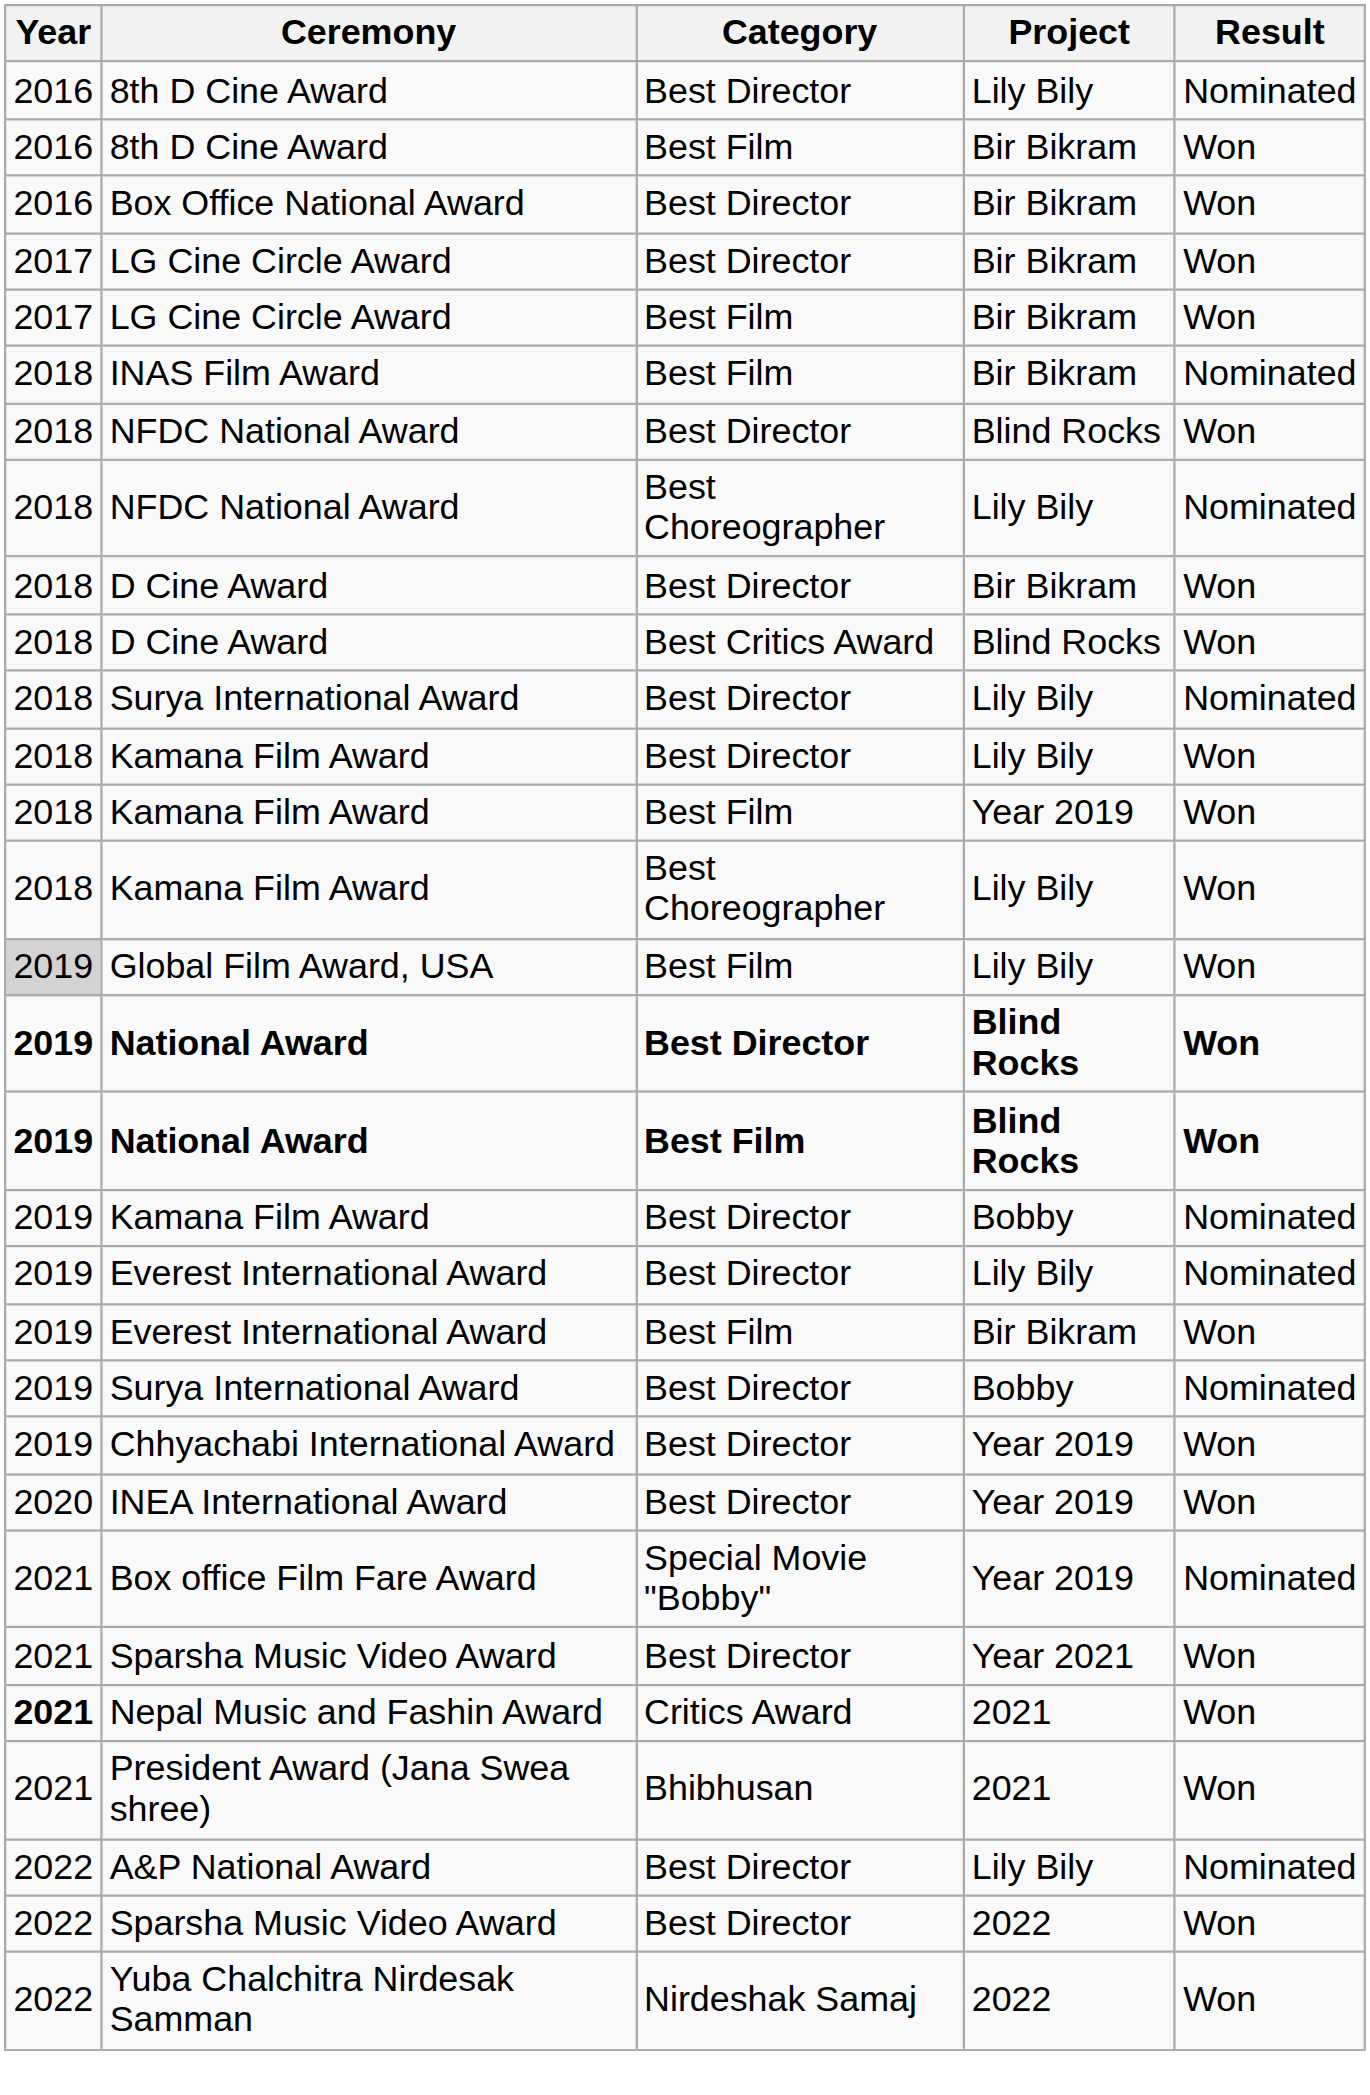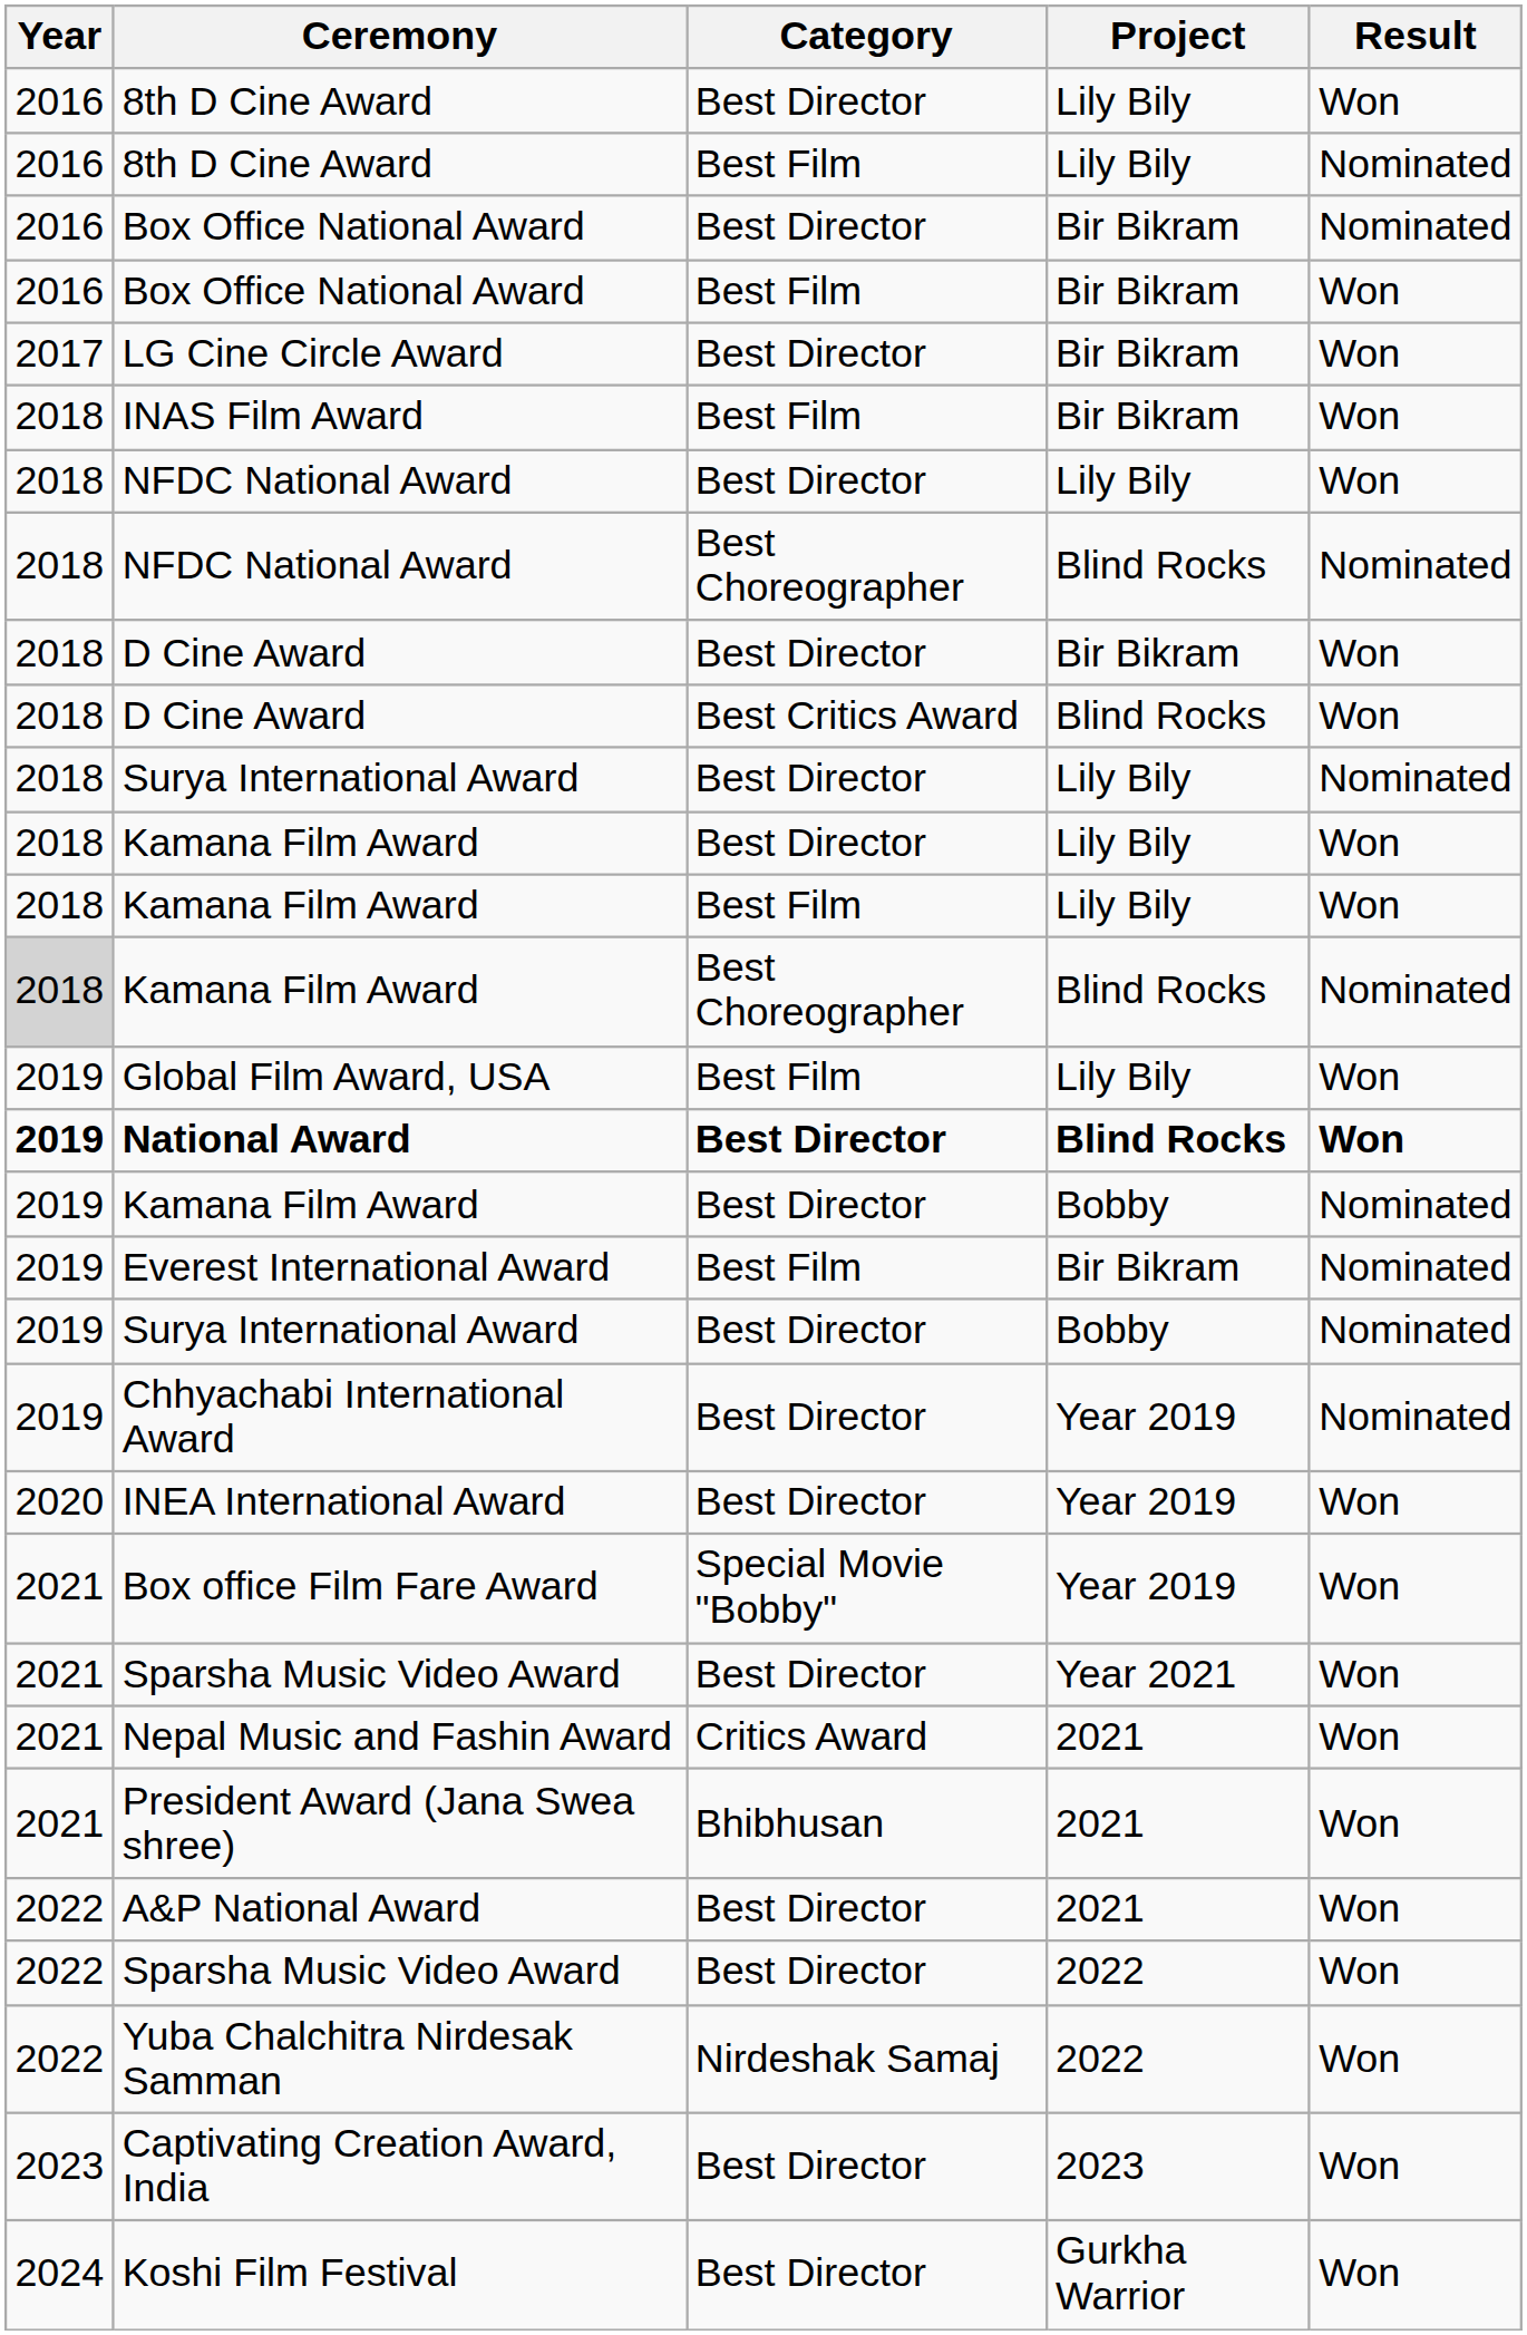8th D Cine Award / Best Director | Result: Nominated -> Won
8th D Cine Award / Best Film | Project: Bir Bikram -> Lily Bily
8th D Cine Award / Best Film | Result: Won -> Nominated
Box Office National Award / Best Director | Result: Won -> Nominated
+ row: 2016 | Box Office National Award | Best Film | Bir Bikram | Won
- row: 2017 | LG Cine Circle Award | Best Film | Bir Bikram | Won
INAS Film Award | Result: Nominated -> Won
NFDC National Award / Best Director | Project: Blind Rocks -> Lily Bily
NFDC National Award / Best Choreographer | Project: Lily Bily -> Blind Rocks
Kamana Film Award / Best Film | Project: Year 2019 -> Lily Bily
Kamana Film Award / Best Choreographer | Year: no background -> lightgrey background
Kamana Film Award / Best Choreographer | Project: Lily Bily -> Blind Rocks
Kamana Film Award / Best Choreographer | Result: Won -> Nominated
Global Film Award, USA | Year: lightgrey background -> no background
- row: 2019 | National Award | Best Film | Blind Rocks | Won
- row: 2019 | Everest International Award | Best Director | Lily Bily | Nominated
Everest International Award / Best Film | Result: Won -> Nominated
Chhyachabi International Award | Result: Won -> Nominated
Box office Film Fare Award | Result: Nominated -> Won
Nepal Music and Fashin Award | Year: bold -> normal
A&P National Award | Project: Lily Bily -> 2021
A&P National Award | Result: Nominated -> Won
+ row: 2023 | Captivating Creation Award, India | Best Director | 2023 | Won
+ row: 2024 | Koshi Film Festival | Best Director | Gurkha Warrior | Won
